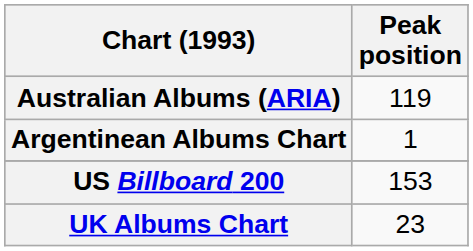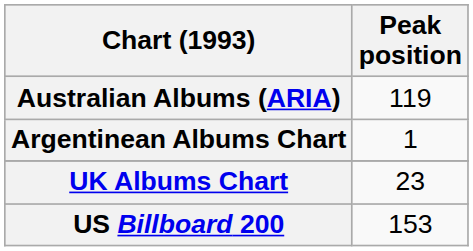rows swapped: UK Albums Chart <-> US Billboard 200
